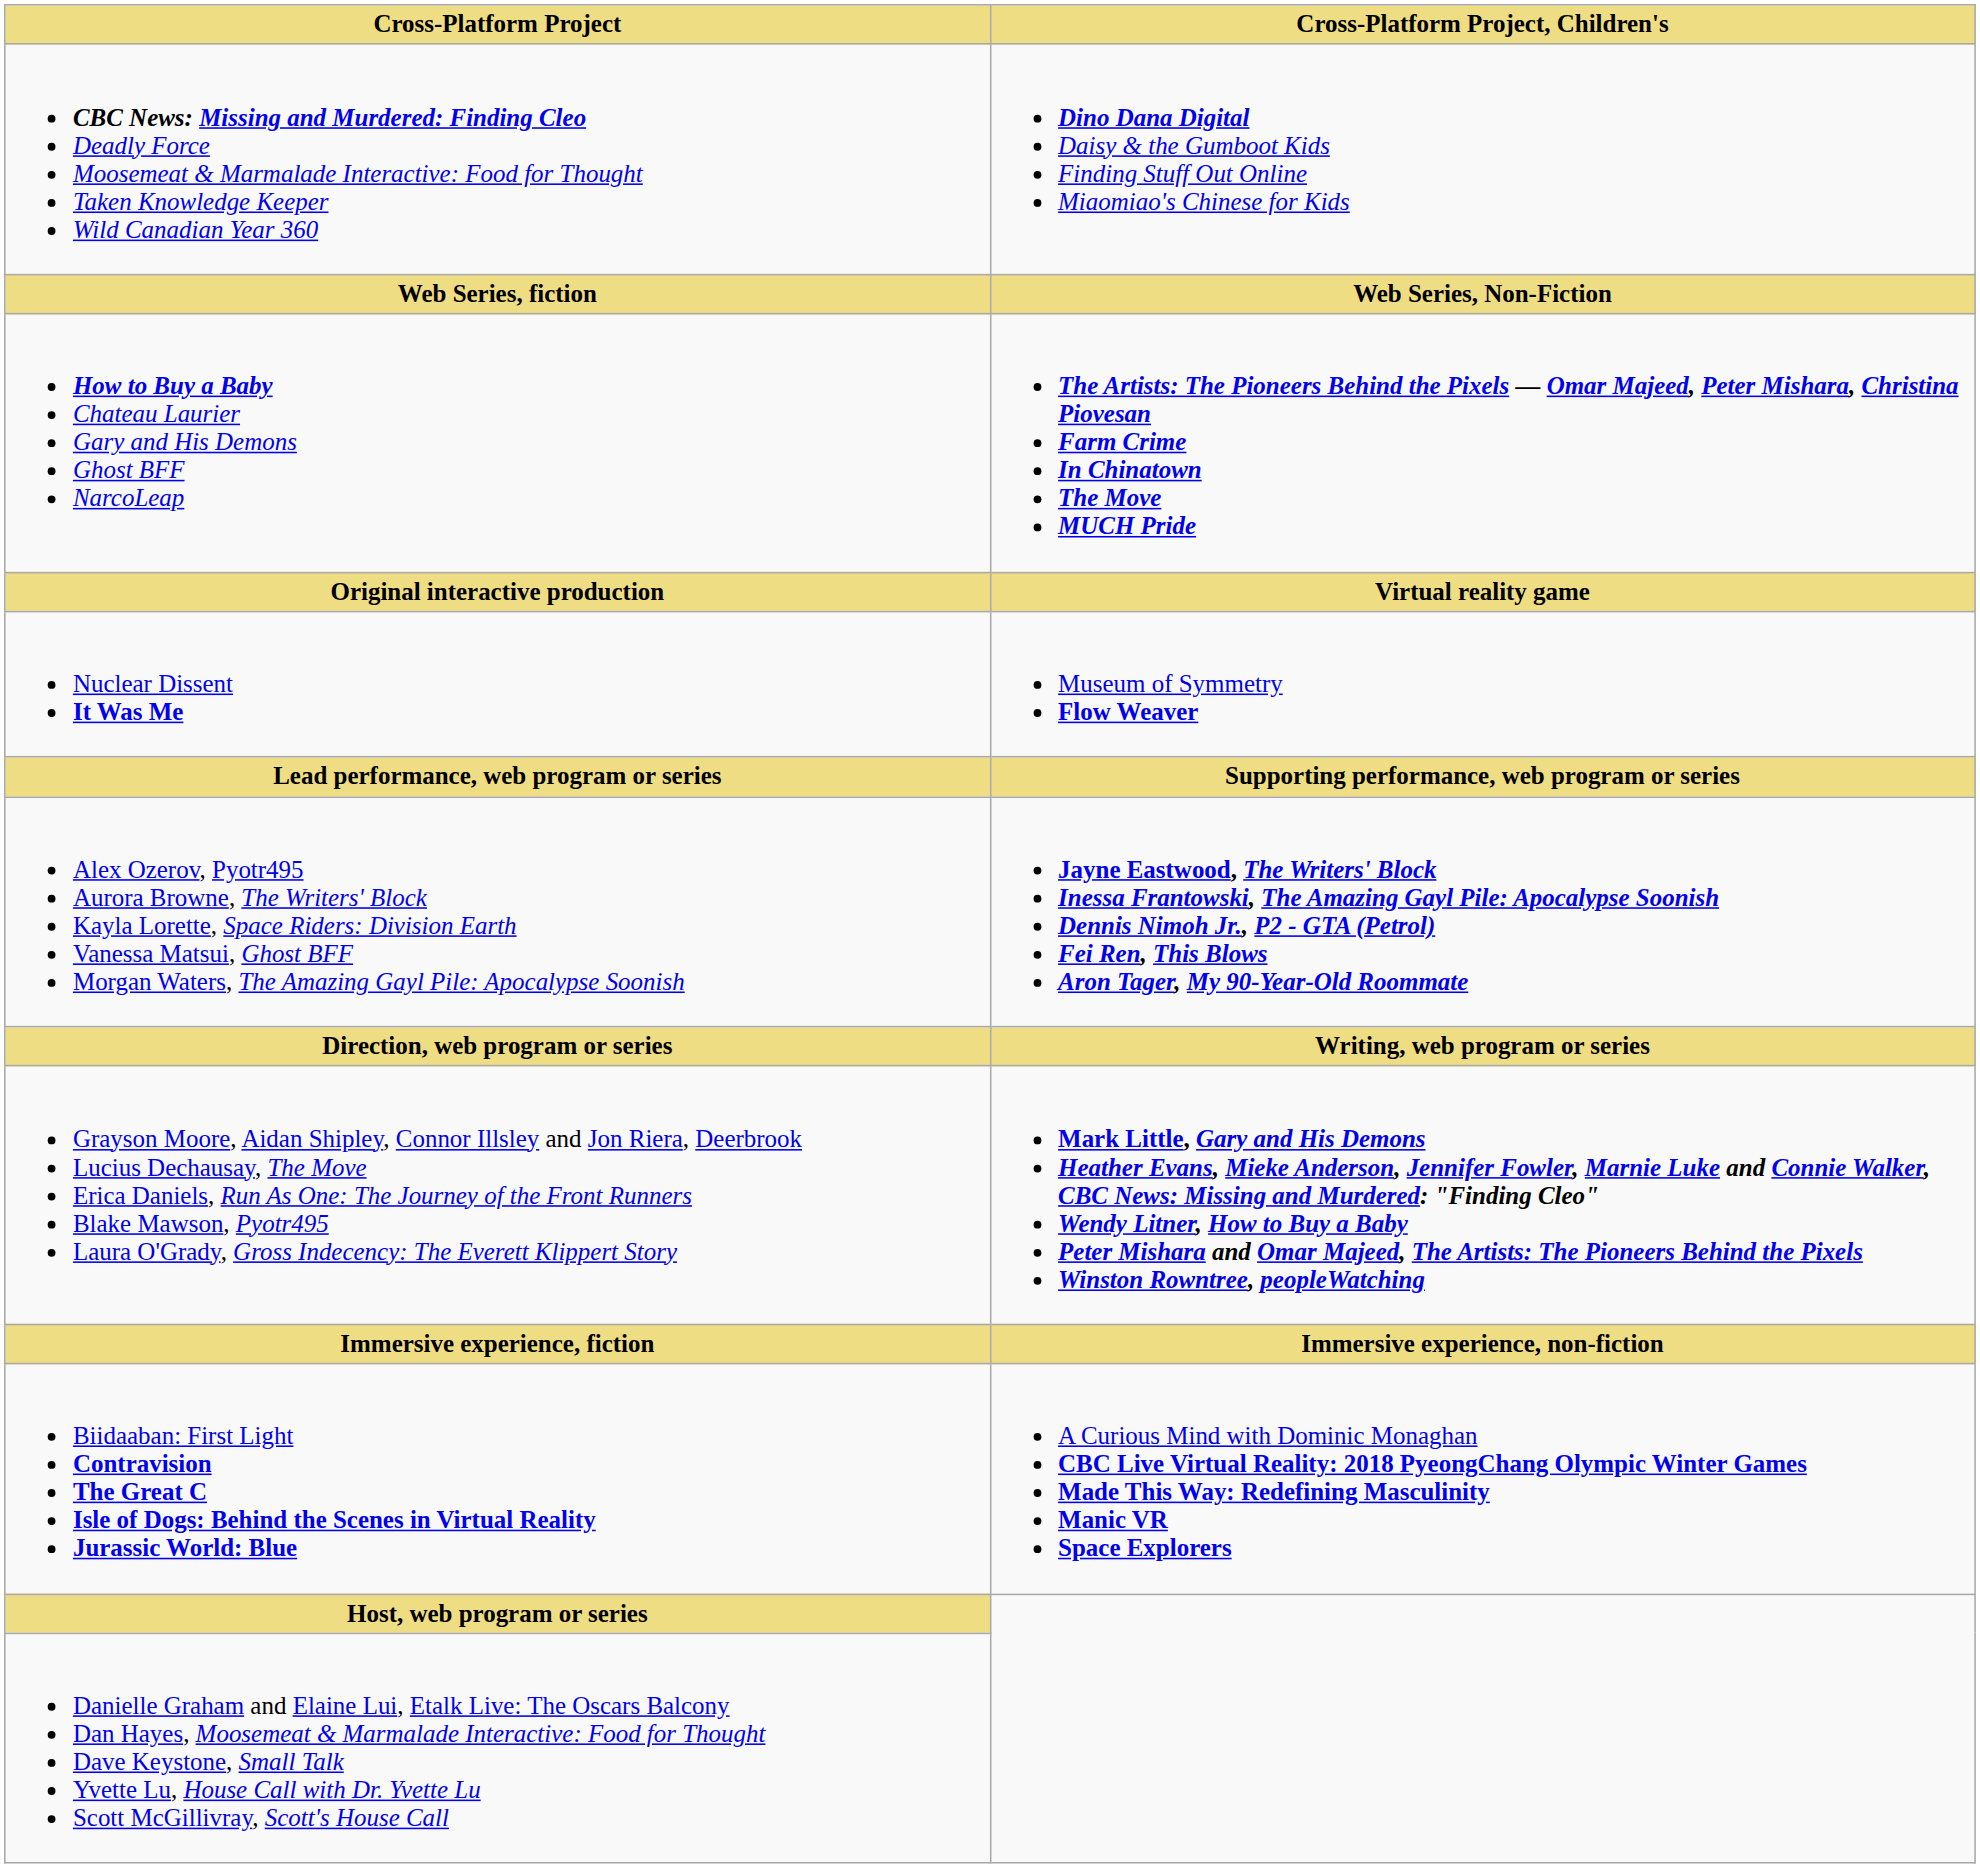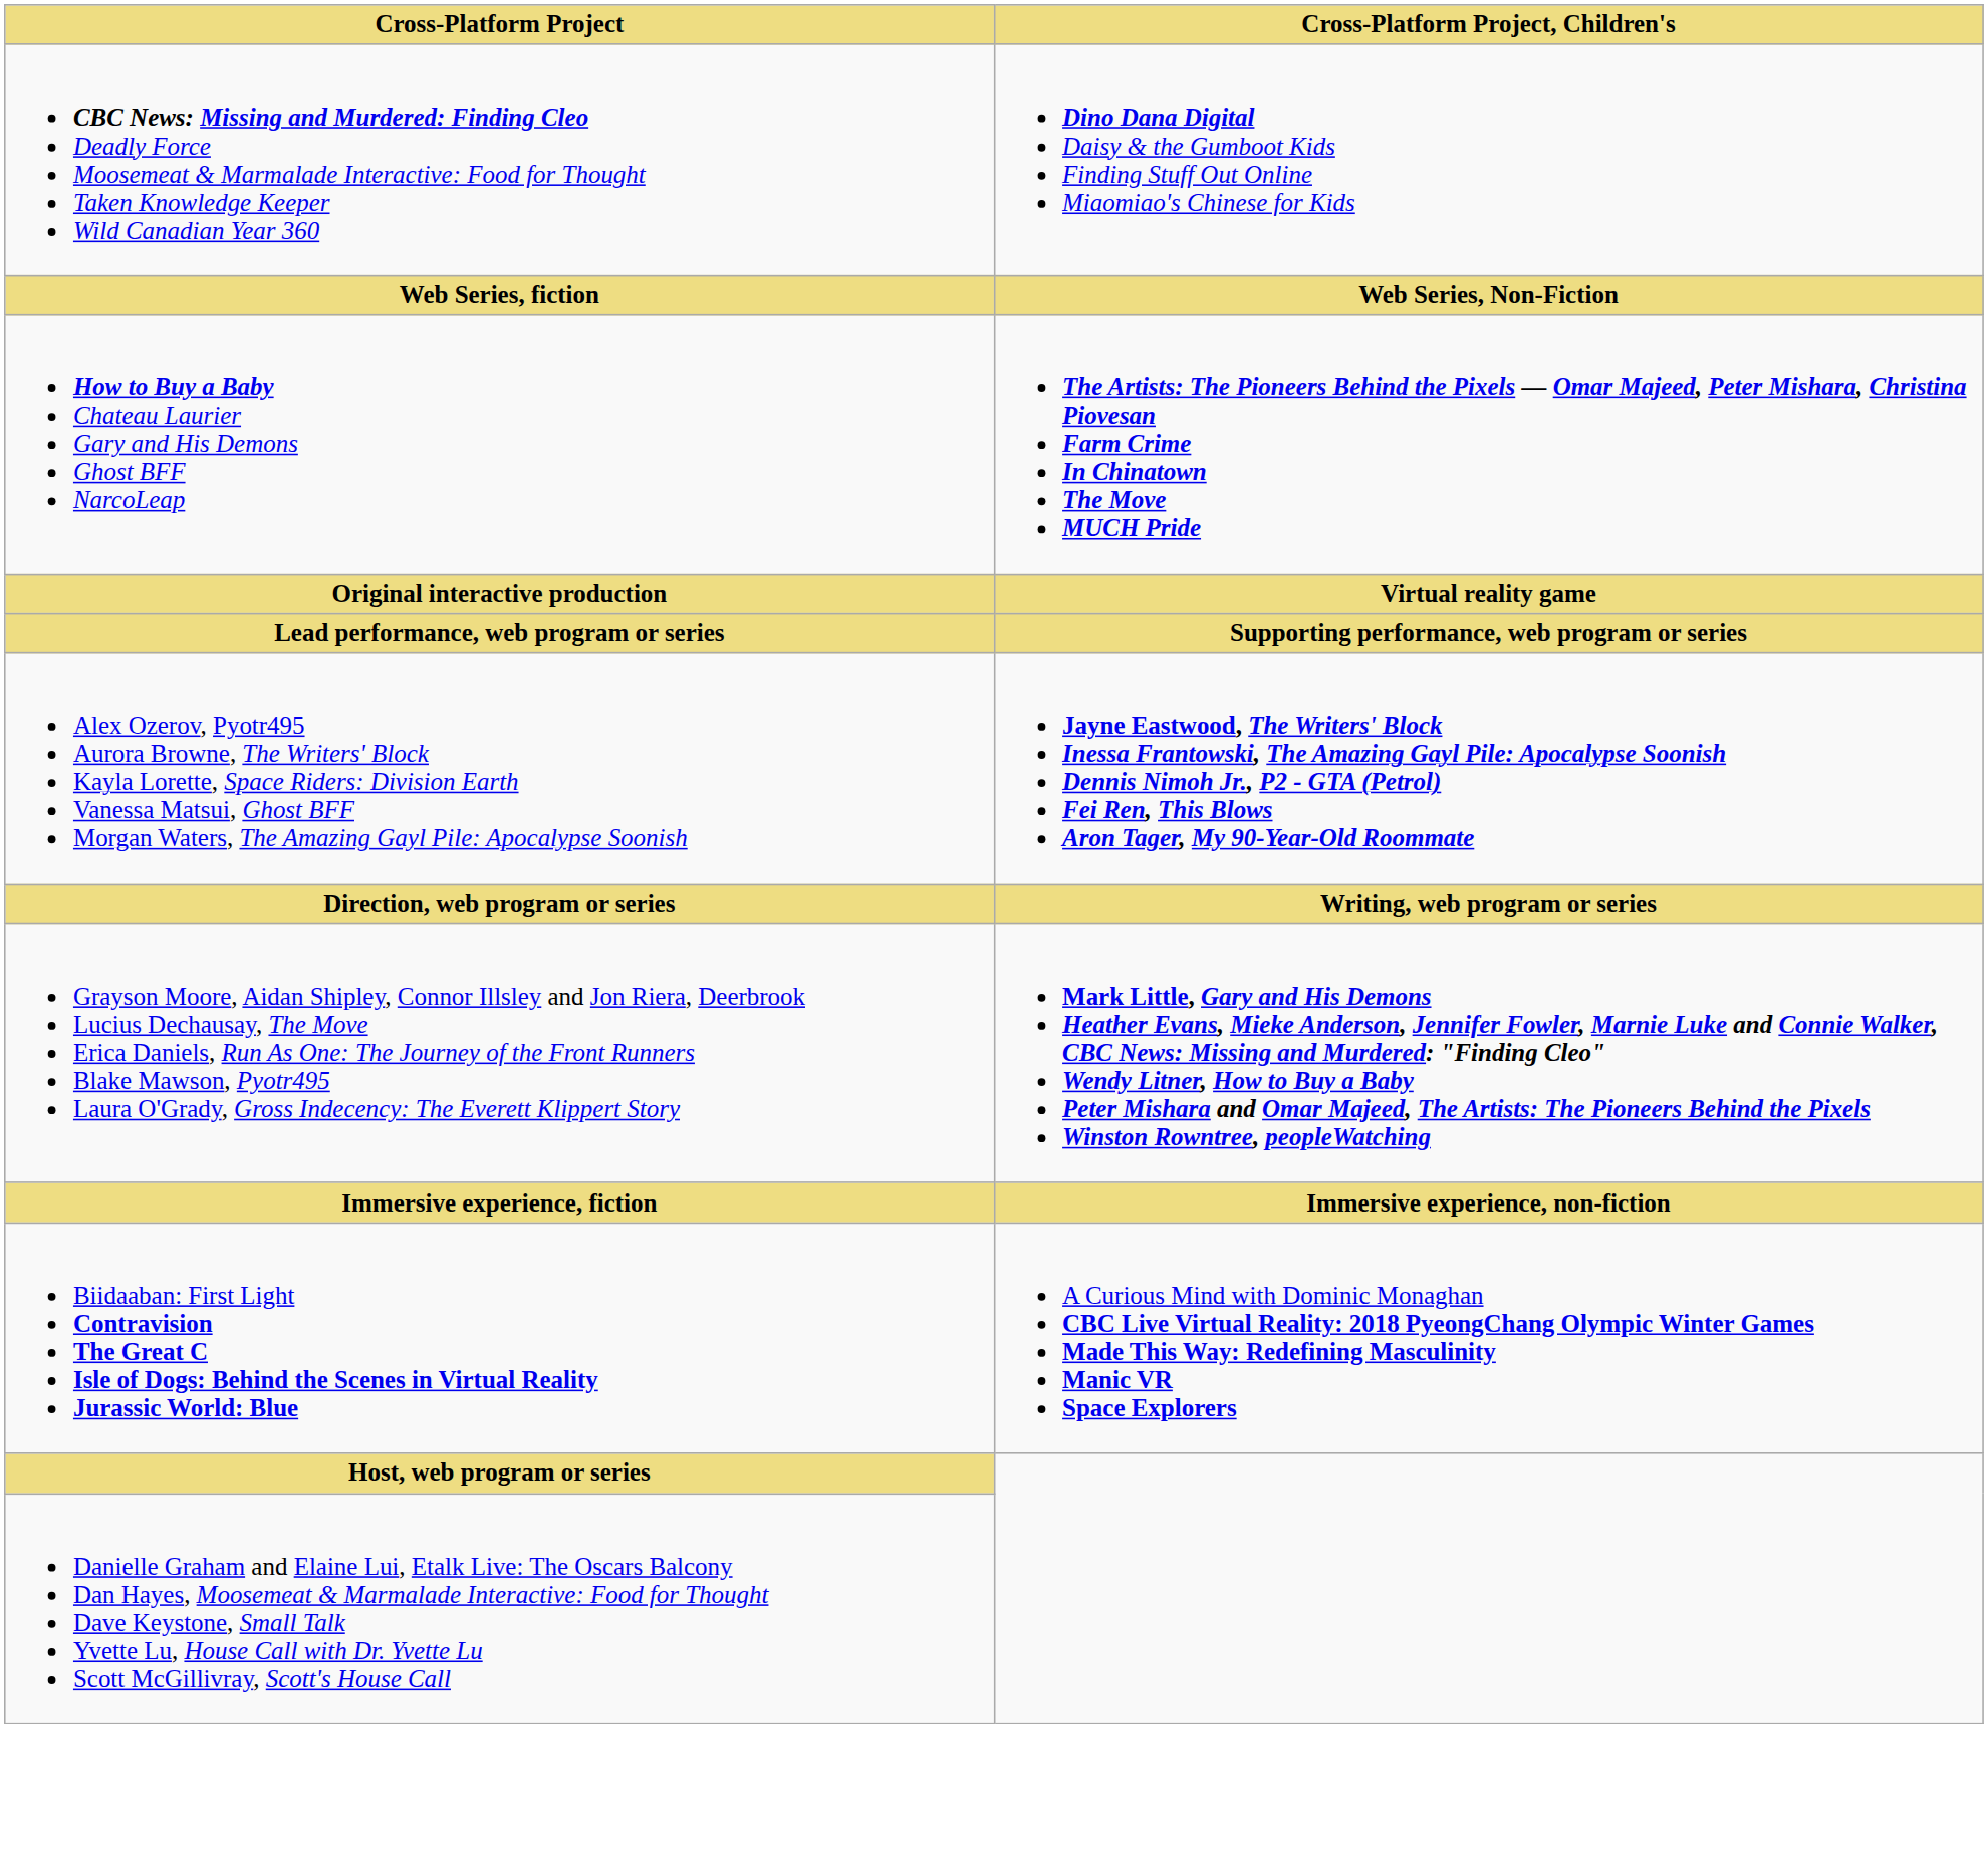- row: Nuclear Dissent It Was Me | Museum of Symmetry Flow Weaver
